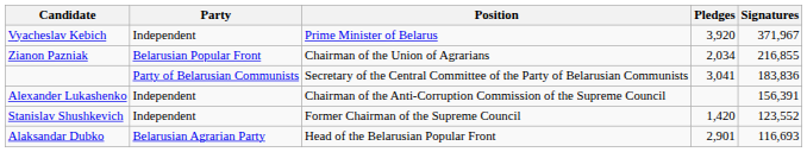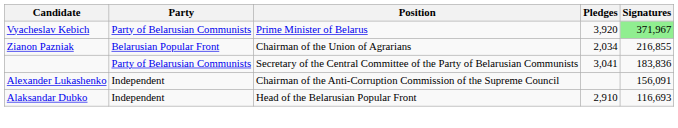Vyacheslav Kebich | Party: Independent -> Party of Belarusian Communists
Vyacheslav Kebich | Signatures: no background -> lightgreen background
Alexander Lukashenko | Signatures: 156,391 -> 156,091
- row: Stanislav Shushkevich | Independent | Former Chairman of the Supreme Council | 1,420 | 123,552
Alaksandar Dubko | Party: Belarusian Agrarian Party -> Independent
Alaksandar Dubko | Pledges: 2,901 -> 2,910
